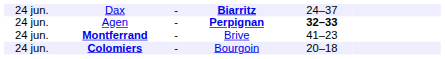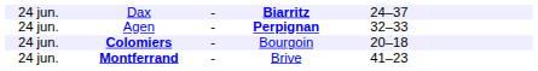Agen | column 5: bold -> normal
rows swapped: Colomiers <-> Montferrand
